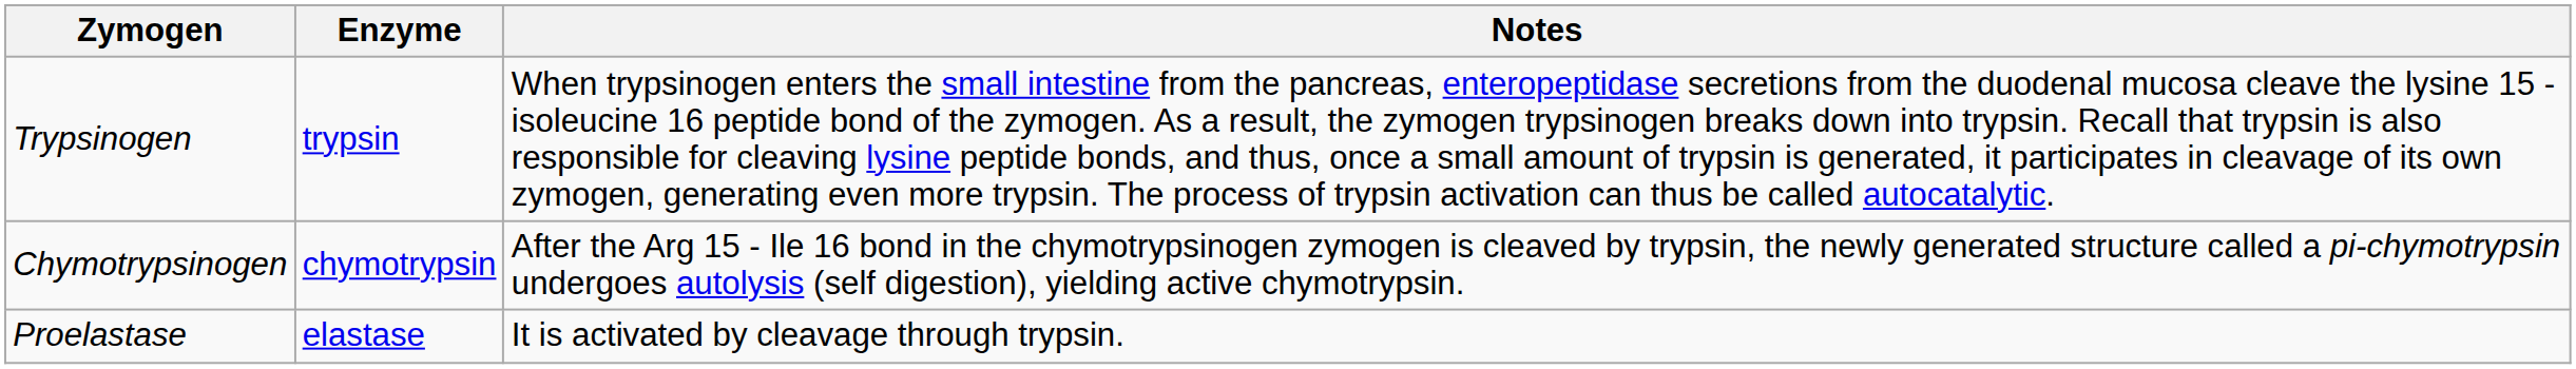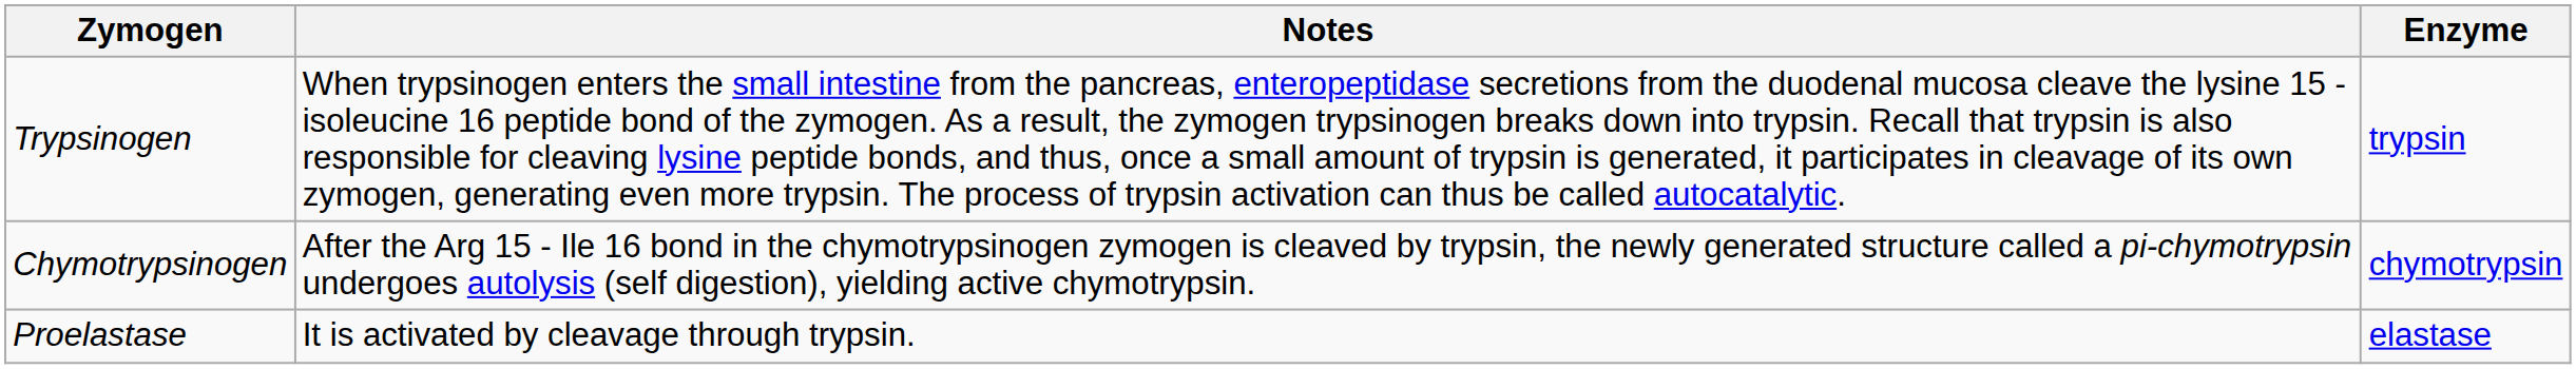columns swapped: Enzyme <-> Notes
